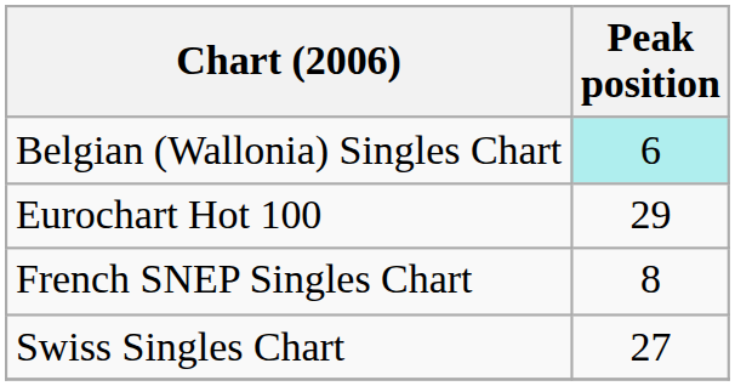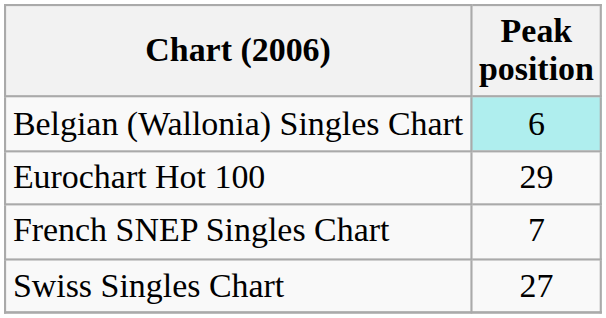French SNEP Singles Chart | Peak position: 8 -> 7
